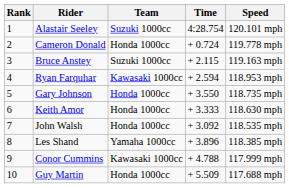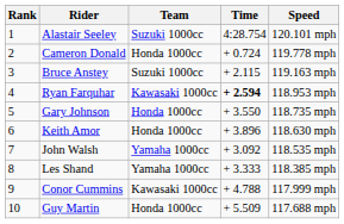Ryan Farquhar | Time: normal -> bold
Keith Amor | Time: + 3.333 -> + 3.896
John Walsh | Team: Honda 1000cc -> Yamaha 1000cc
Les Shand | Time: + 3.896 -> + 3.333
